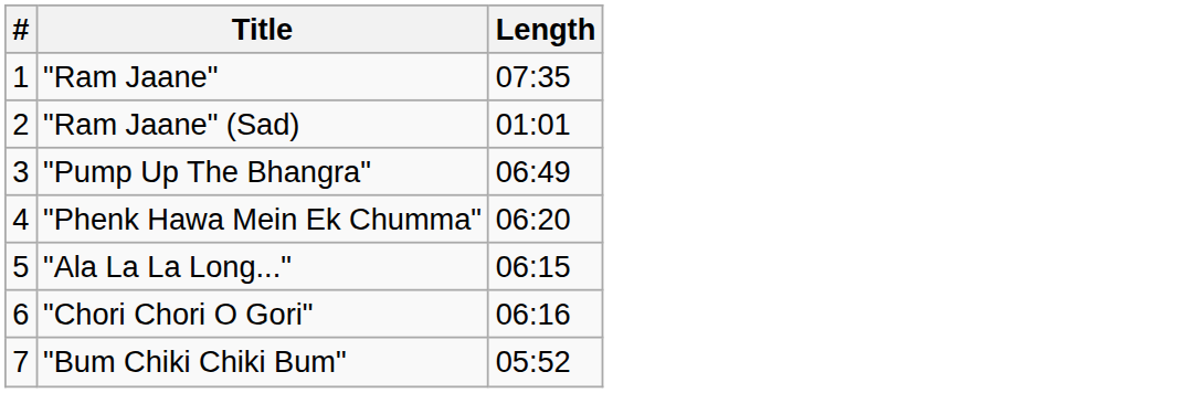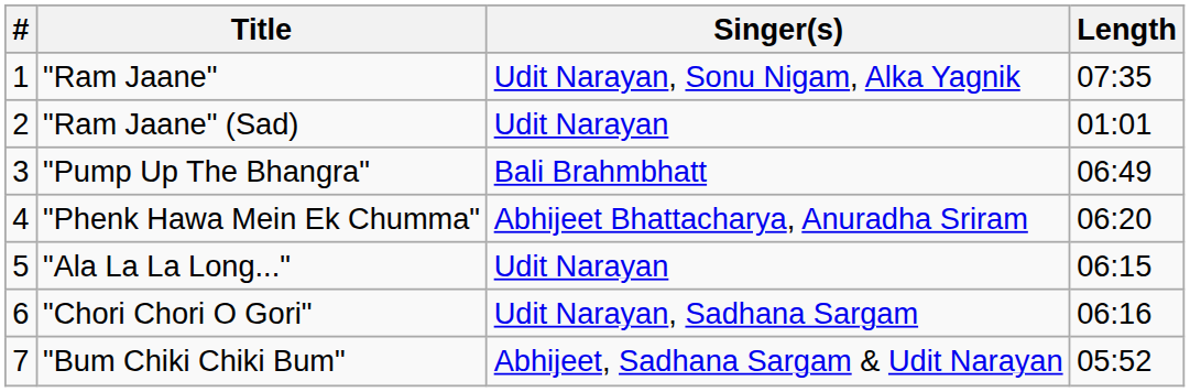+ column: Singer(s) | Udit Narayan, Sonu Nigam, Alka Yagnik | Udit Narayan | Bali Brahmbhatt | Abhijeet Bhattacharya, Anuradha Sriram | Udit Narayan | Udit Narayan, Sadhana Sargam | Abhijeet, Sadhana Sargam & Udit Narayan
